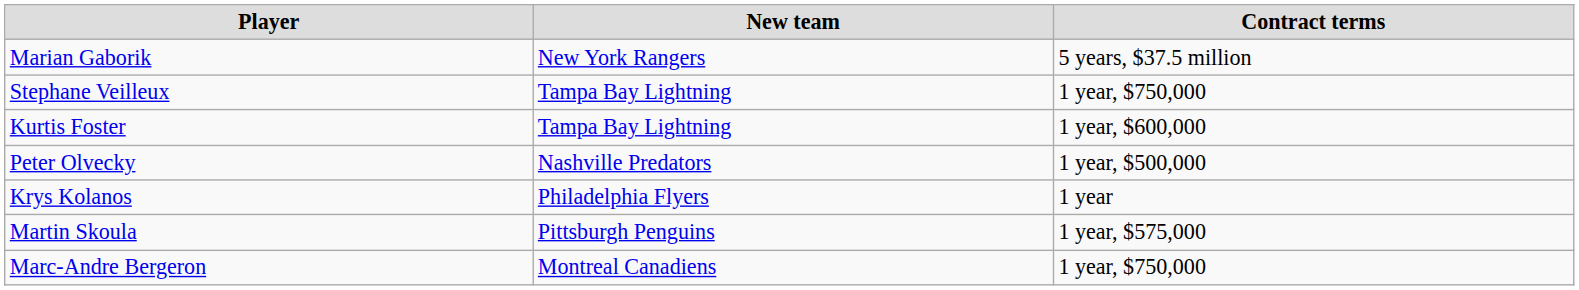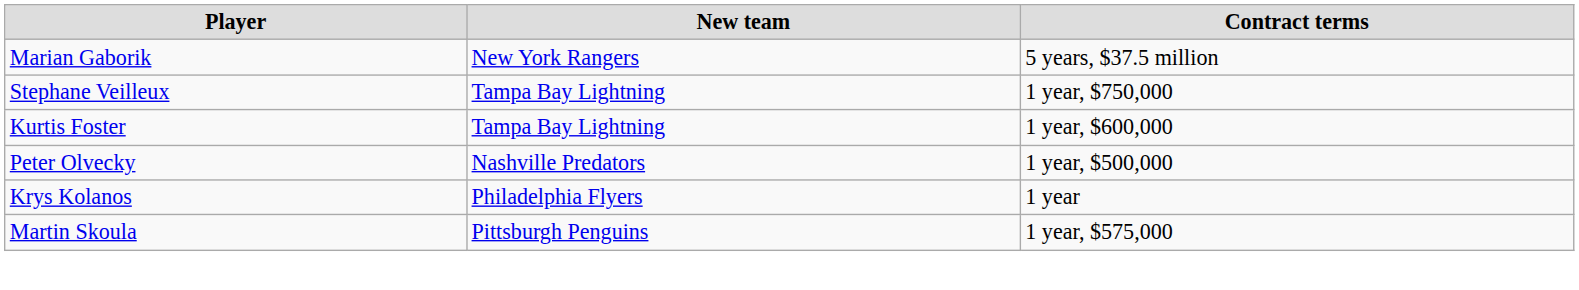- row: Marc-Andre Bergeron | Montreal Canadiens | 1 year, $750,000
